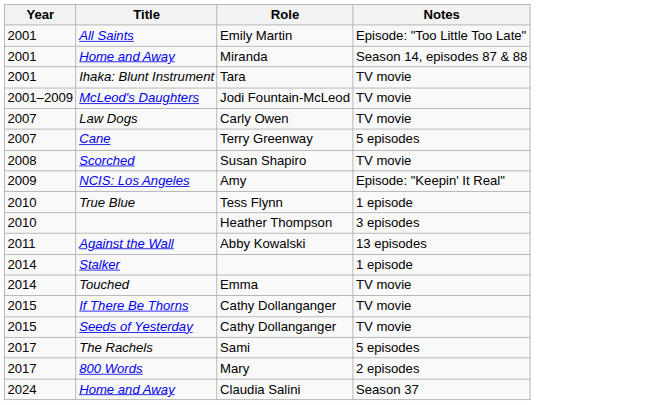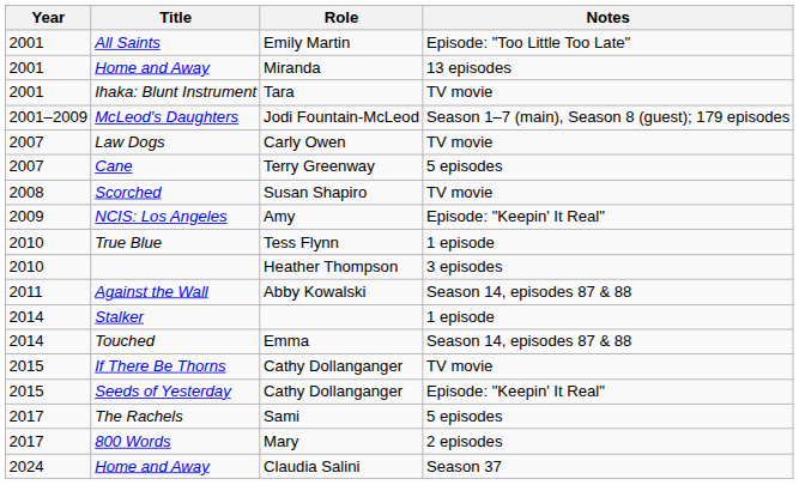Home and Away / Miranda | Notes: Season 14, episodes 87 & 88 -> 13 episodes
McLeod's Daughters | Notes: TV movie -> Season 1–7 (main), Season 8 (guest); 179 episodes
Against the Wall | Notes: 13 episodes -> Season 14, episodes 87 & 88
Touched | Notes: TV movie -> Season 14, episodes 87 & 88
Seeds of Yesterday | Notes: TV movie -> Episode: "Keepin' It Real"
